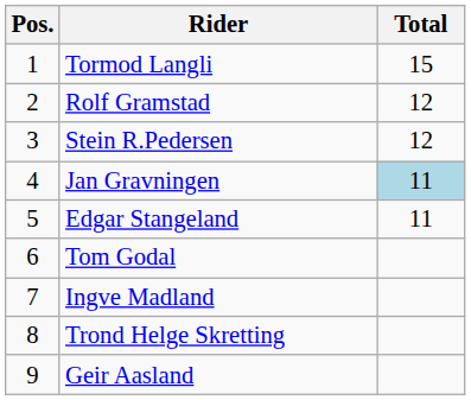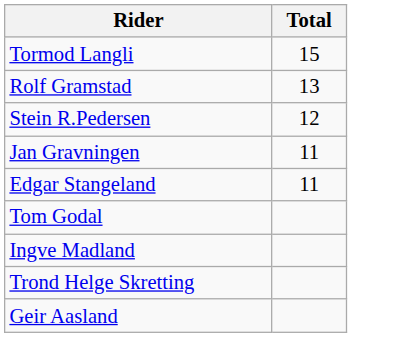- column: Pos. | 1 | 2 | 3 | 4 | 5 | 6 | 7 | 8 | 9
Rolf Gramstad | Total: 12 -> 13
Jan Gravningen | Total: lightblue background -> no background
